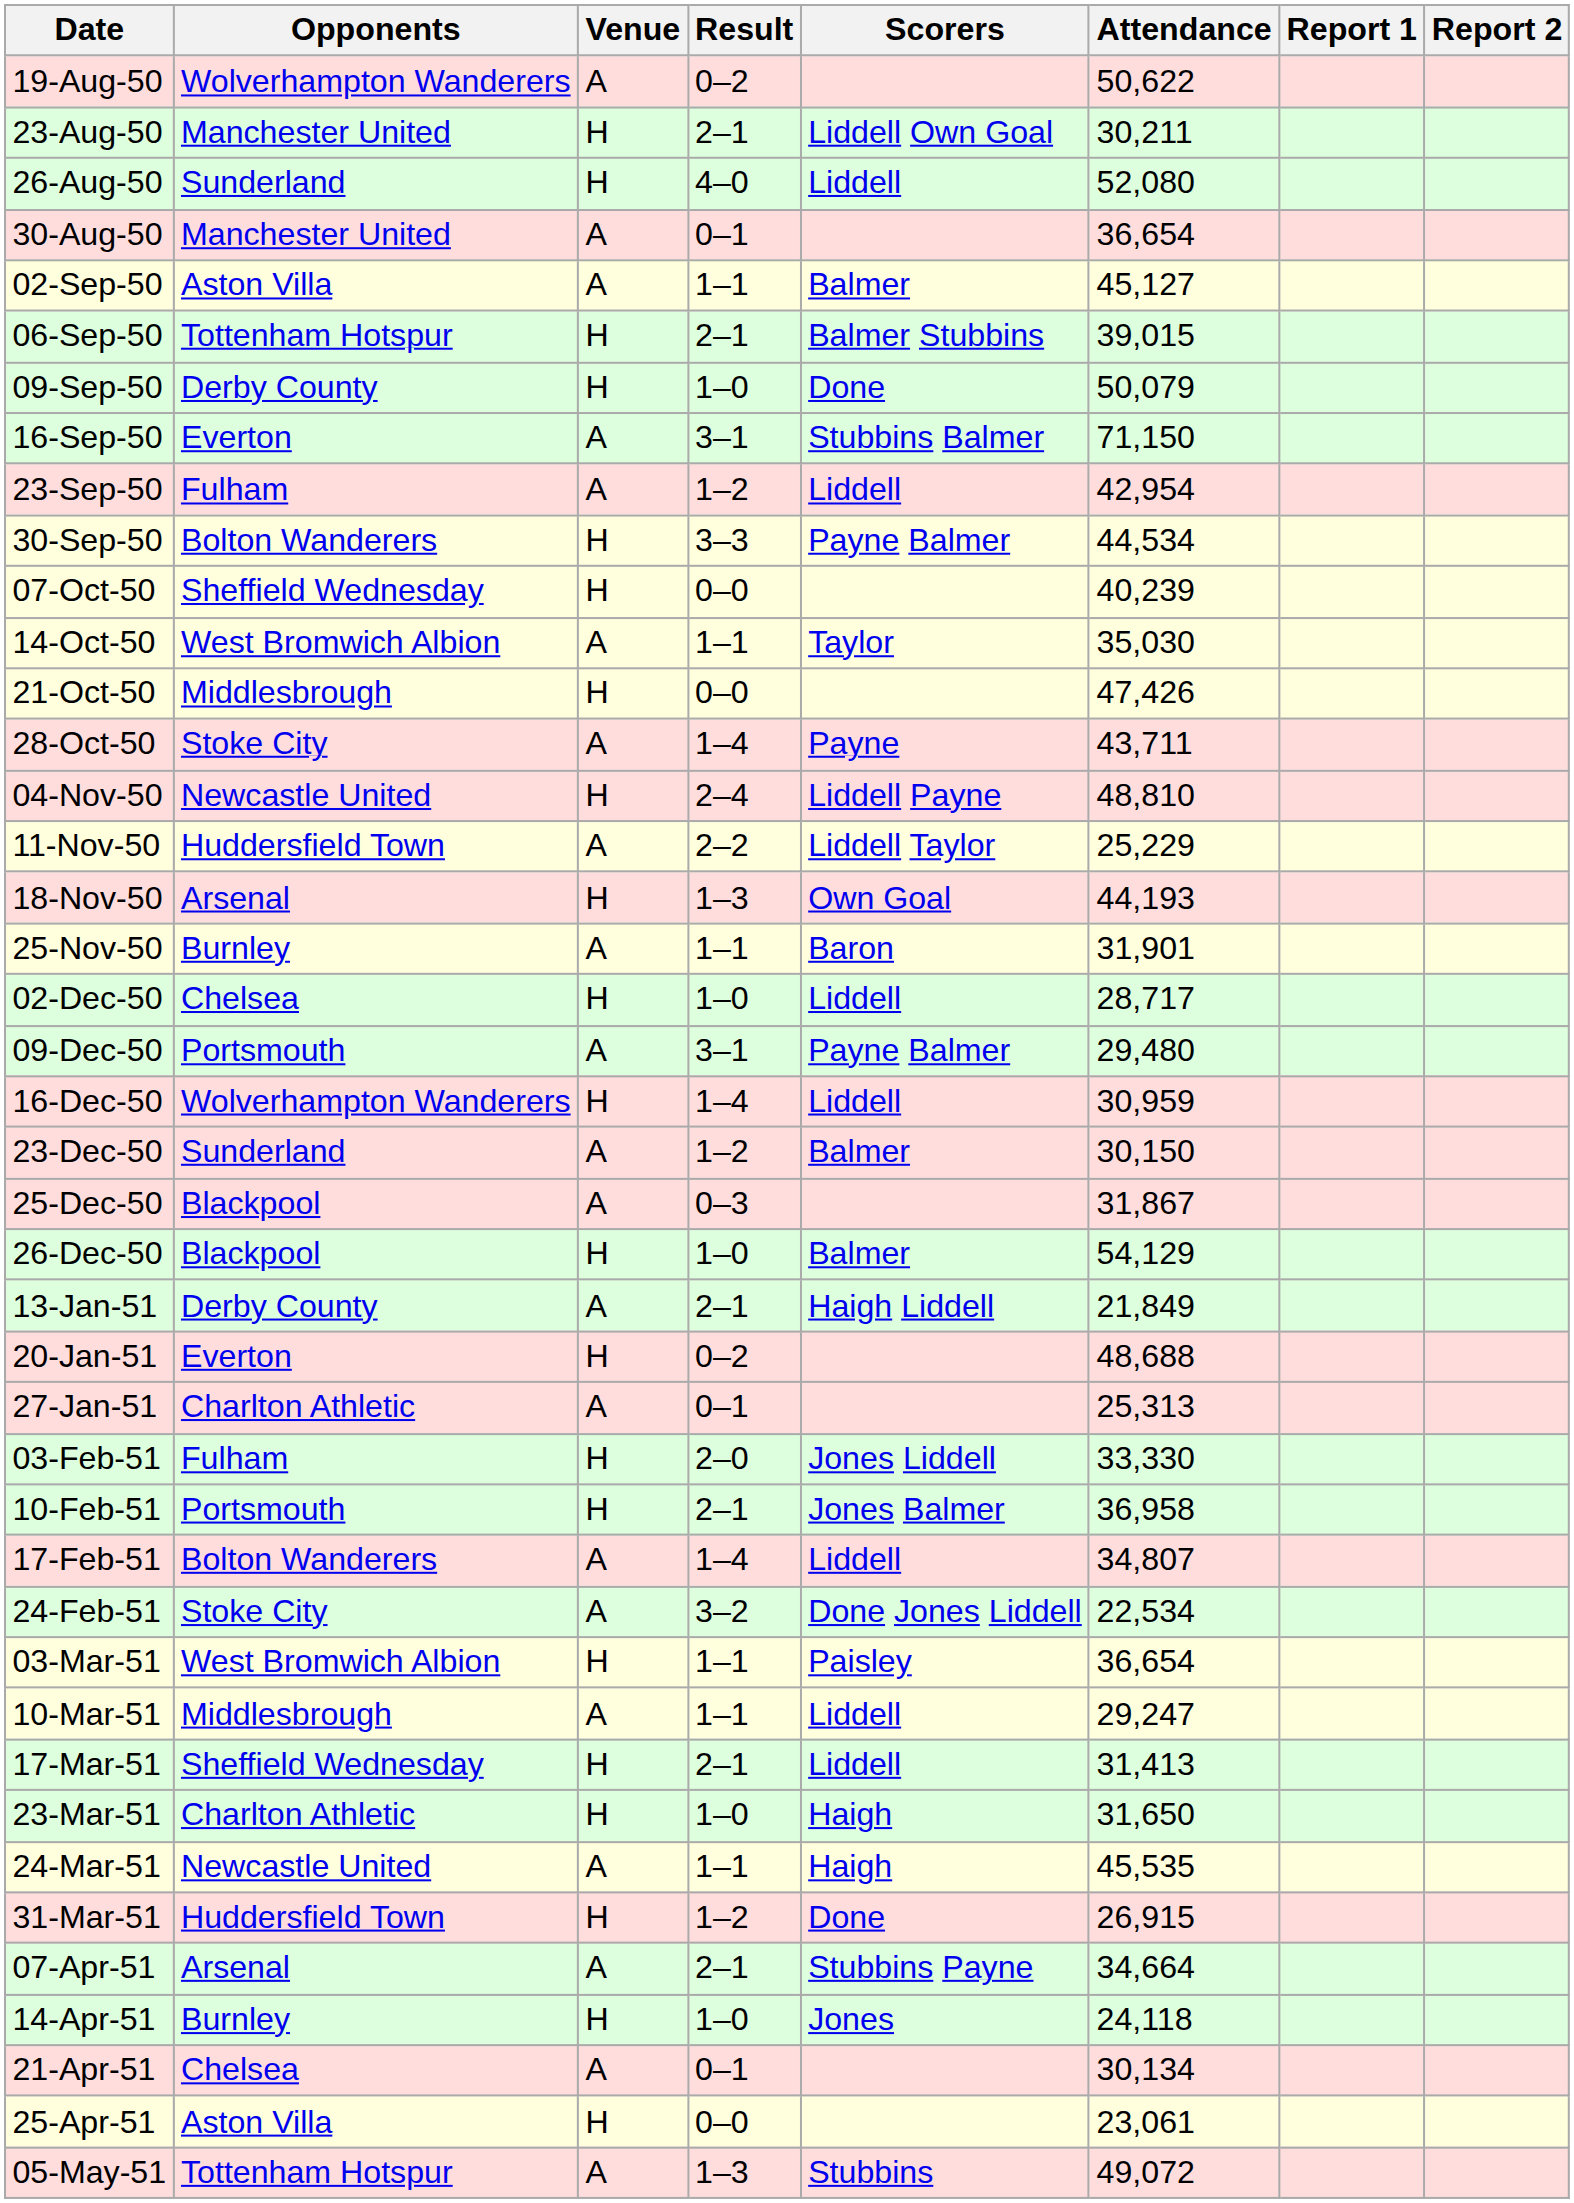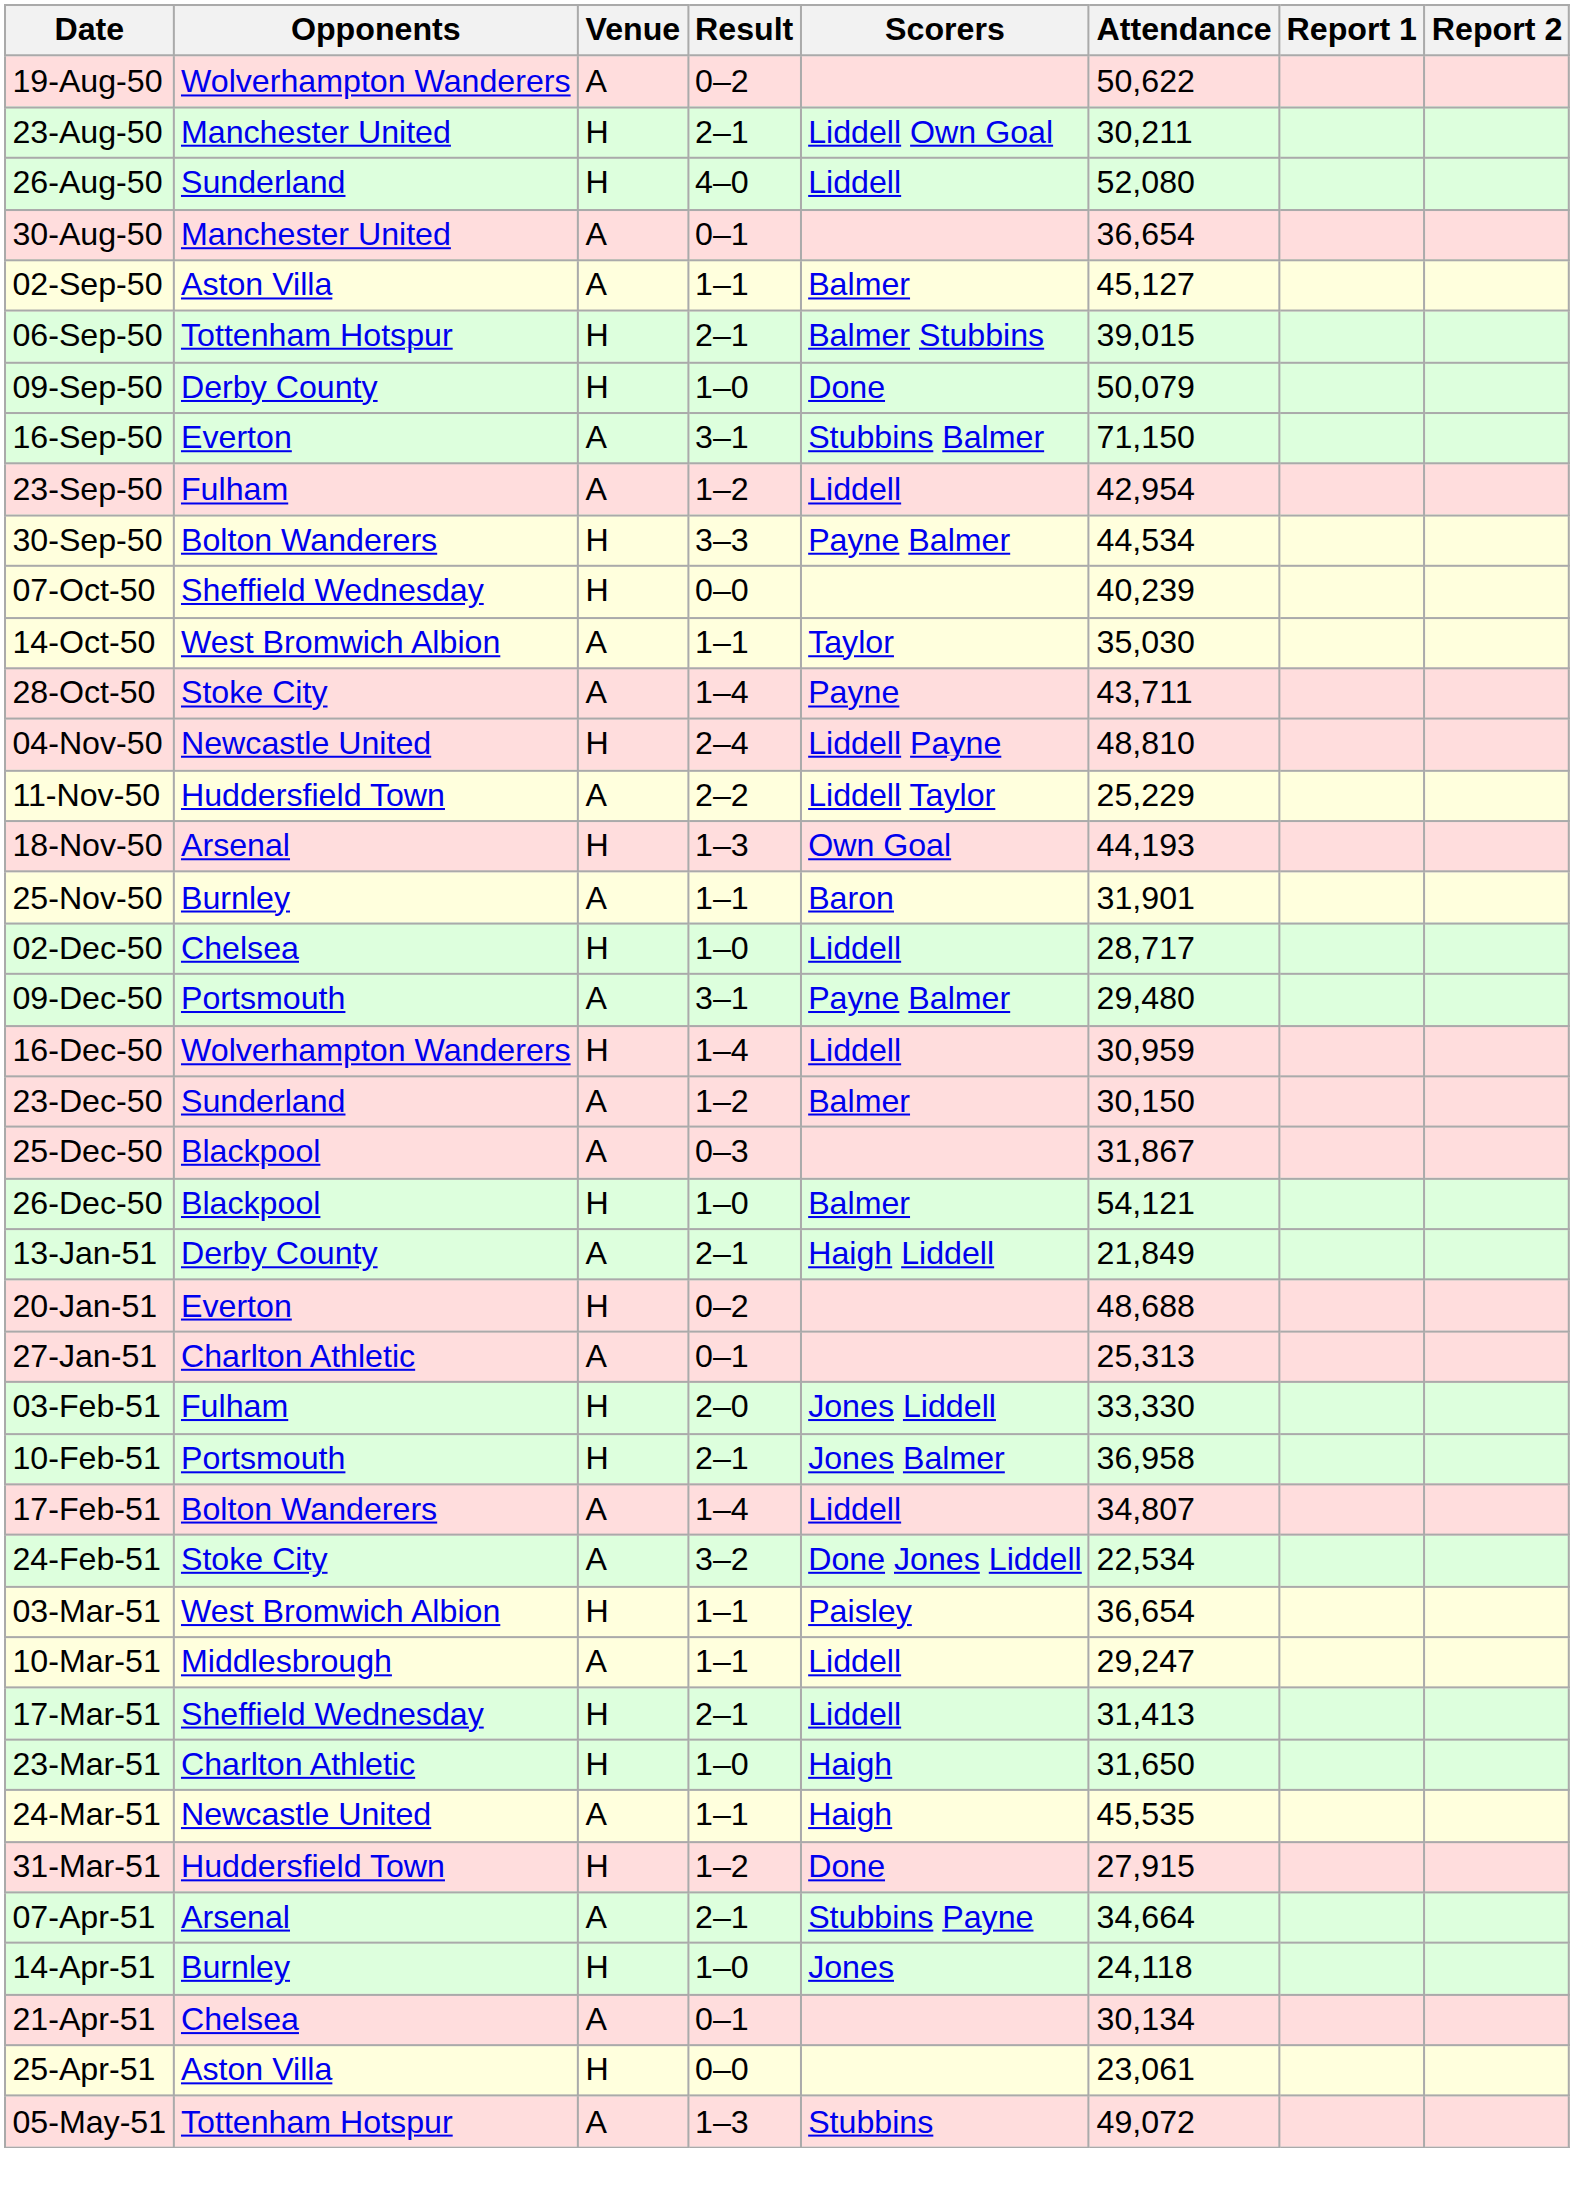- row: 21-Oct-50 | Middlesbrough | H | 0–0 | 47,426
26-Dec-50 | Attendance: 54,129 -> 54,121
31-Mar-51 | Attendance: 26,915 -> 27,915
